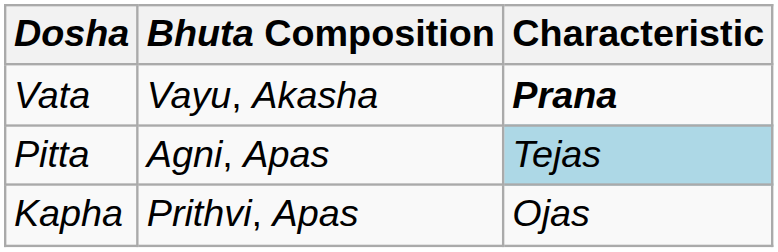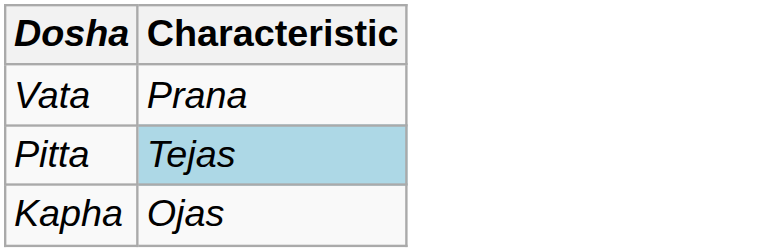- column: Bhuta Composition | Vayu, Akasha | Agni, Apas | Prithvi, Apas
Vata | Characteristic: bold -> normal
